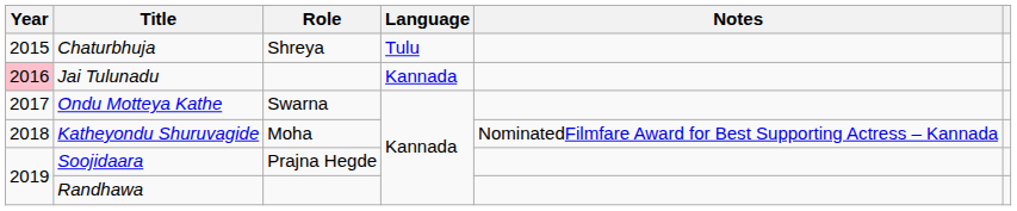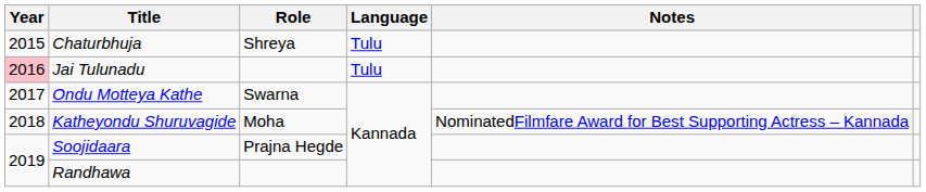Jai Tulunadu | Language: Kannada -> Tulu
